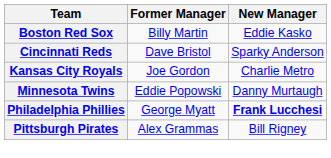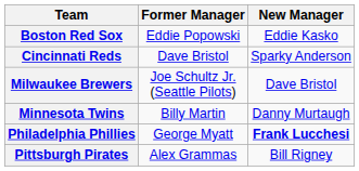Boston Red Sox | Former Manager: Billy Martin -> Eddie Popowski
- row: Kansas City Royals | Joe Gordon | Charlie Metro
+ row: Milwaukee Brewers | Joe Schultz Jr. (Seattle Pilots) | Dave Bristol
Minnesota Twins | Former Manager: Eddie Popowski -> Billy Martin
